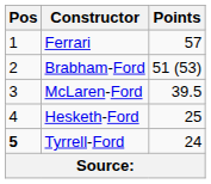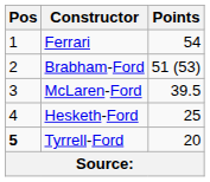Ferrari | Points: 57 -> 54
Tyrrell-Ford | Points: 24 -> 20
